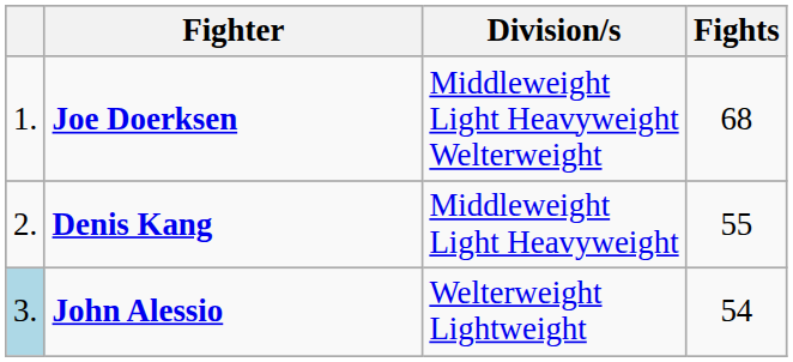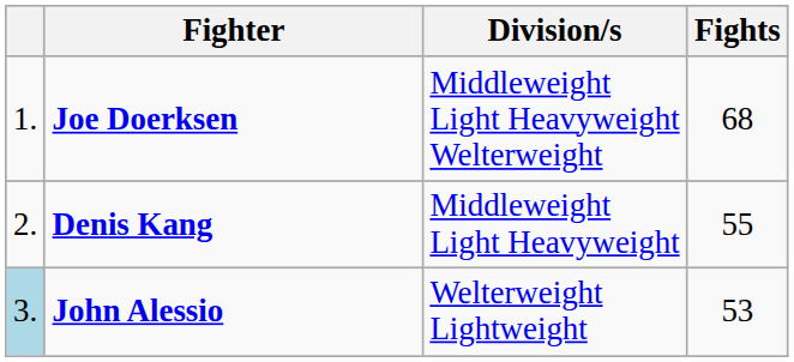John Alessio | Fights: 54 -> 53
